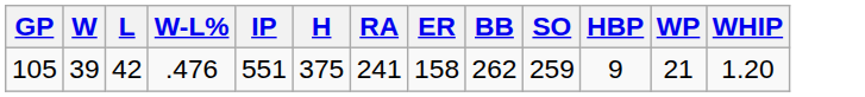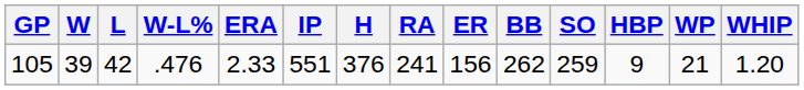+ column: ERA | 2.33
105 | H: 375 -> 376
105 | ER: 158 -> 156
